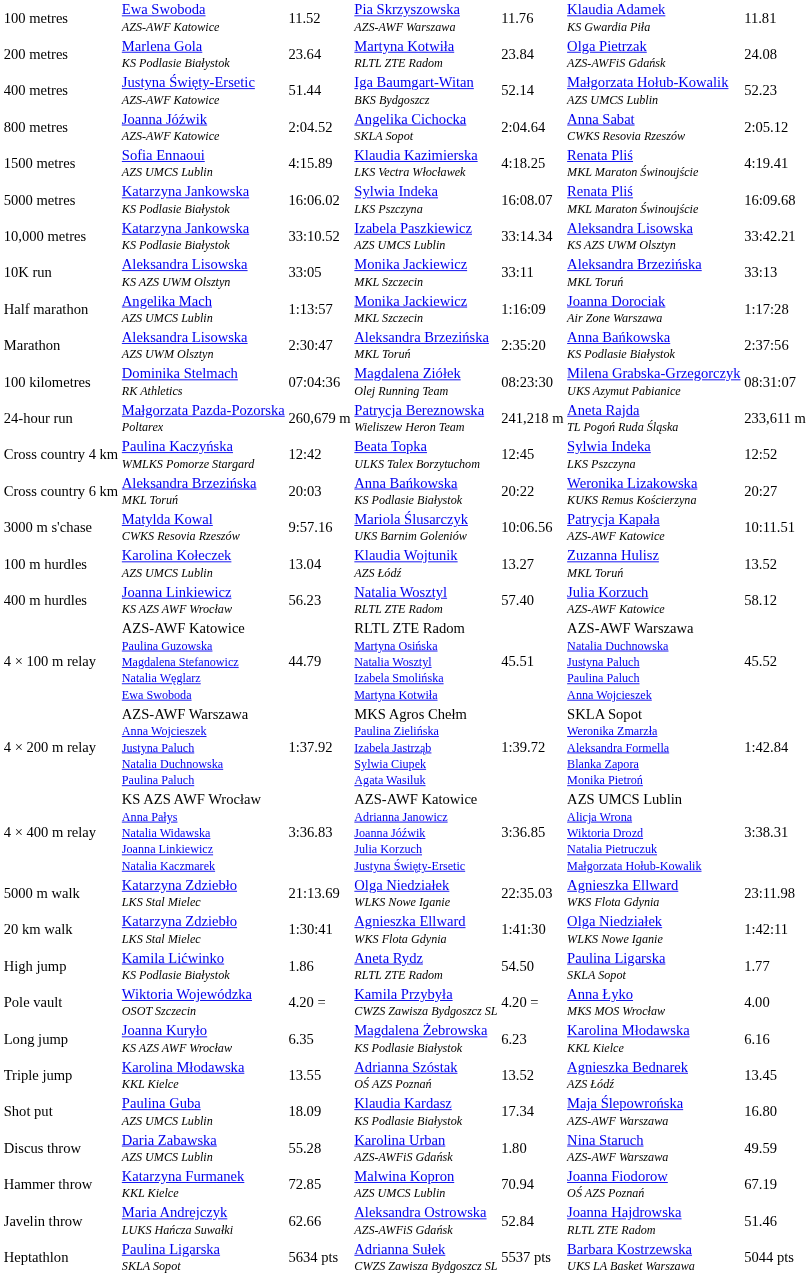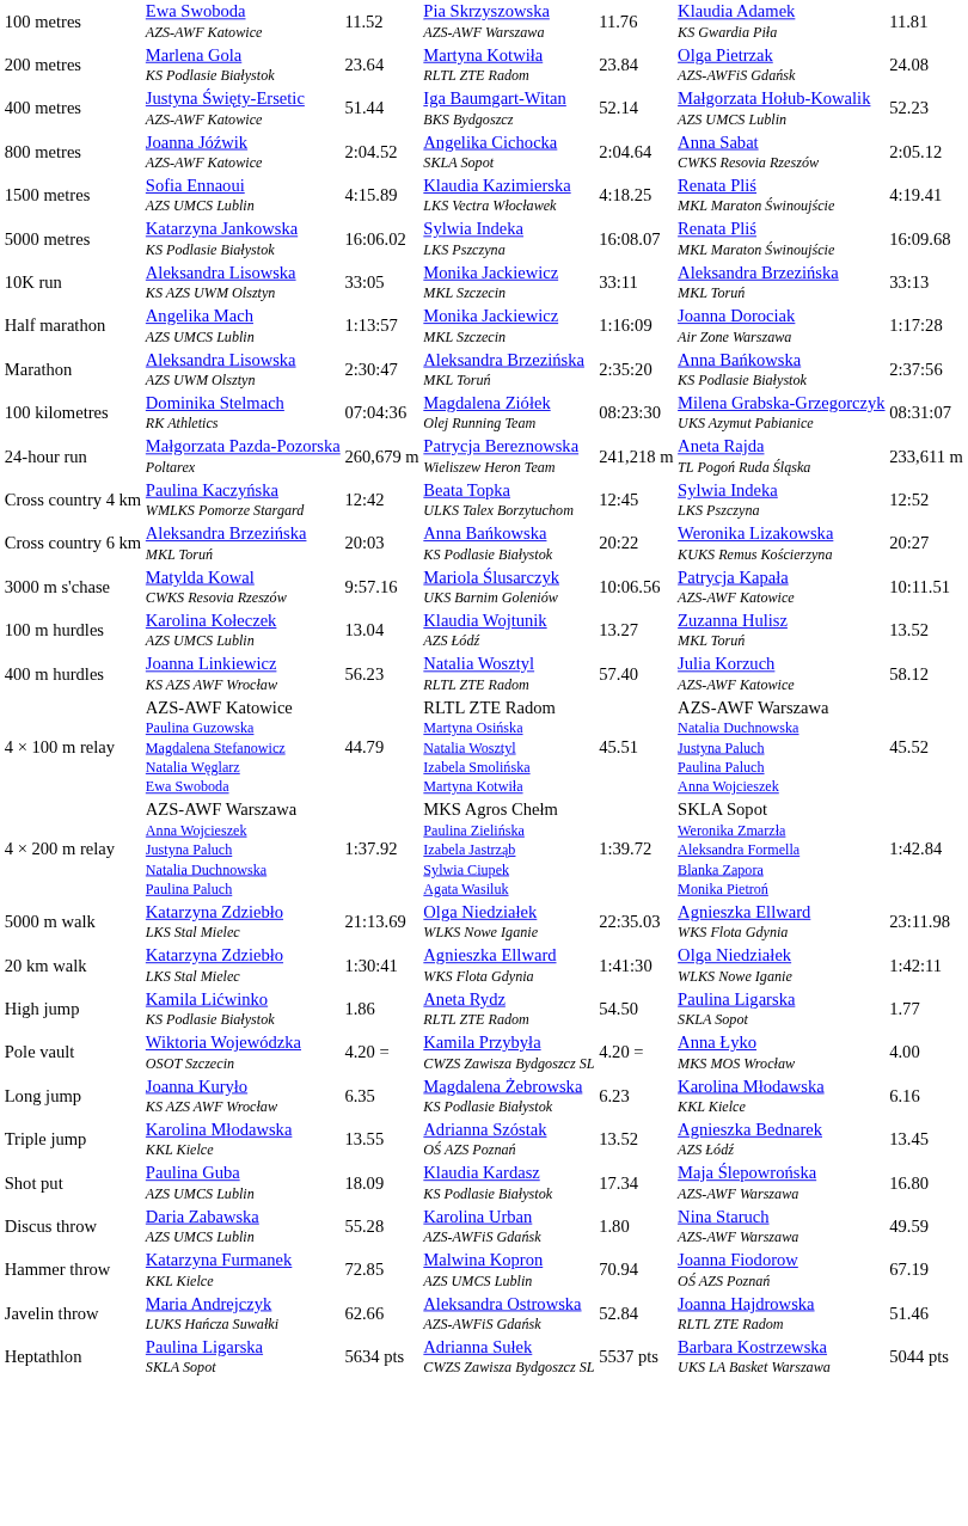- row: 10,000 metres | Katarzyna Jankowska KS Podlasie Białystok | 33:10.52 | Izabela Paszkiewicz AZS UMCS Lublin | 33:14.34 | Aleksandra Lisowska KS AZS UWM Olsztyn | 33:42.21
- row: 4 × 400 m relay | KS AZS AWF Wrocław Anna Pałys Natalia Widawska Joanna Linkiewicz Natalia Kaczmarek | 3:36.83 | AZS-AWF Katowice Adrianna Janowicz Joanna Jóźwik Julia Korzuch Justyna Święty-Ersetic | 3:36.85 | AZS UMCS Lublin Alicja Wrona Wiktoria Drozd Natalia Pietruczuk Małgorzata Hołub-Kowalik | 3:38.31
